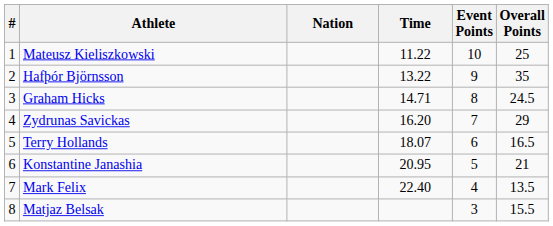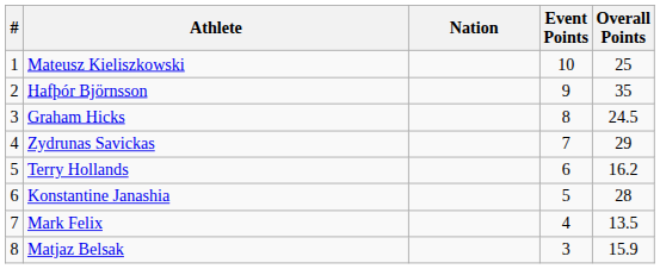- column: Time | 11.22 | 13.22 | 14.71 | 16.20 | 18.07 | 20.95 | 22.40
Terry Hollands | Overall Points: 16.5 -> 16.2
Konstantine Janashia | Overall Points: 21 -> 28
Matjaz Belsak | Overall Points: 15.5 -> 15.9
